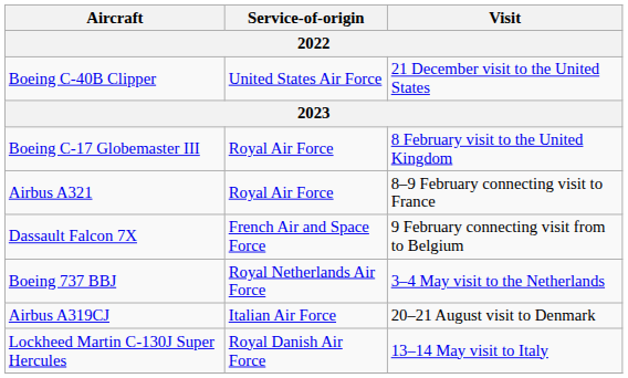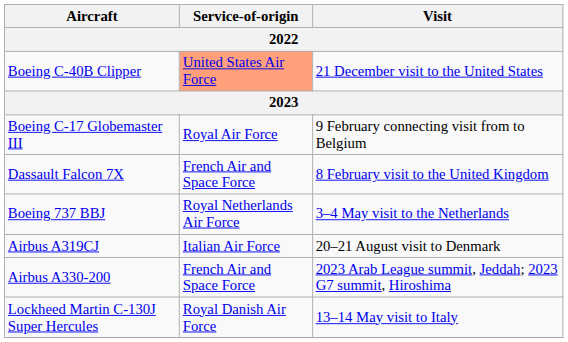Boeing C-40B Clipper | Service-of-origin: no background -> lightsalmon background
Boeing C-17 Globemaster III | Visit: 8 February visit to the United Kingdom -> 9 February connecting visit from to Belgium
- row: Airbus A321 | Royal Air Force | 8–9 February connecting visit to France
Dassault Falcon 7X | Visit: 9 February connecting visit from to Belgium -> 8 February visit to the United Kingdom
+ row: Airbus A330-200 | French Air and Space Force | 2023 Arab League summit, Jeddah; 2023 G7 summit, Hiroshima
